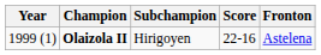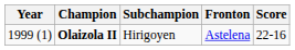columns swapped: Score <-> Fronton
